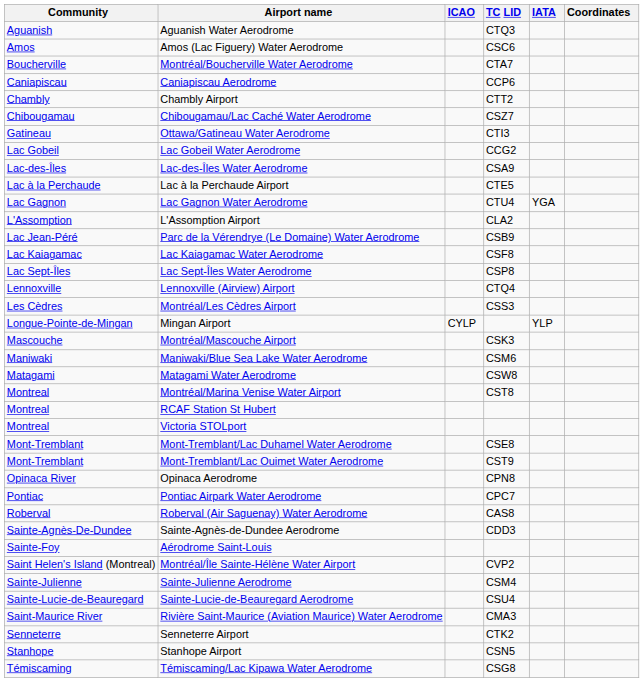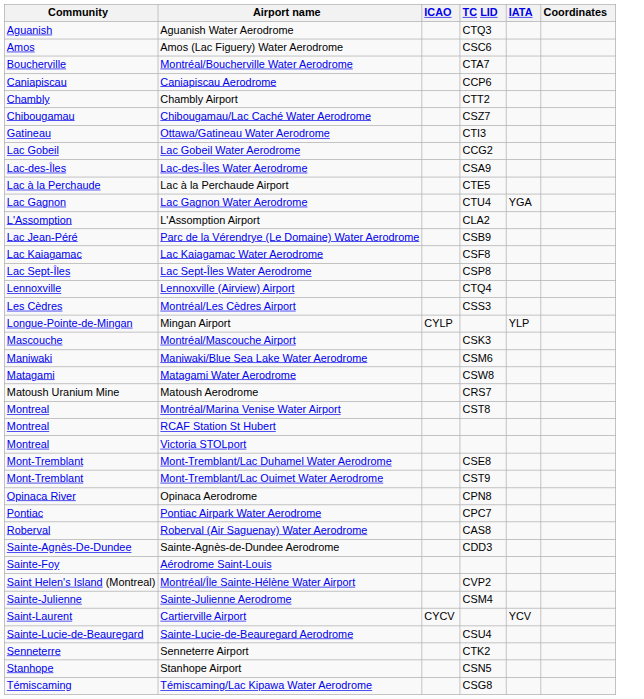+ row: Matoush Uranium Mine | Matoush Aerodrome | CRS7
+ row: Saint-Laurent | Cartierville Airport | CYCV | YCV
- row: Saint-Maurice River | Rivière Saint-Maurice (Aviation Maurice) Water Aerodrome | CMA3
